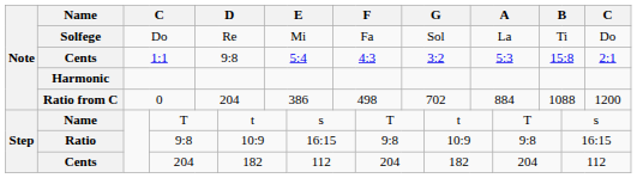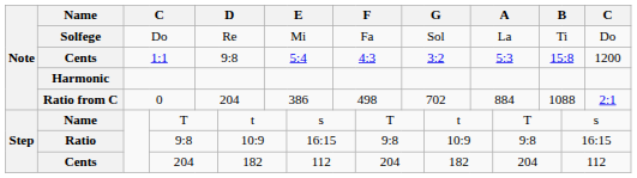1:1 | column 17: 2:1 -> 1200
0 | column 17: 1200 -> 2:1
